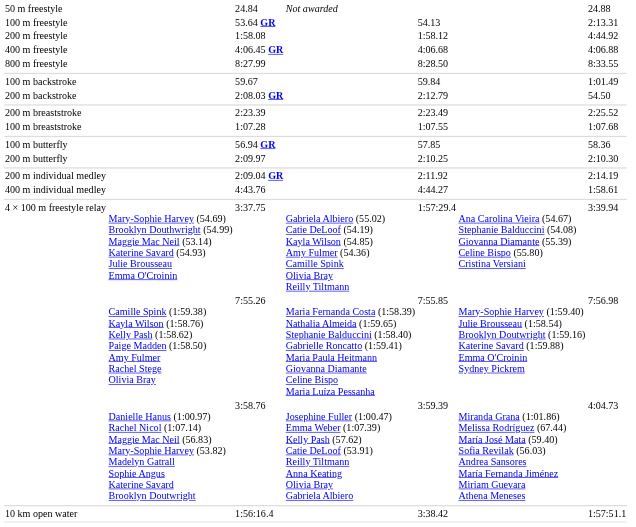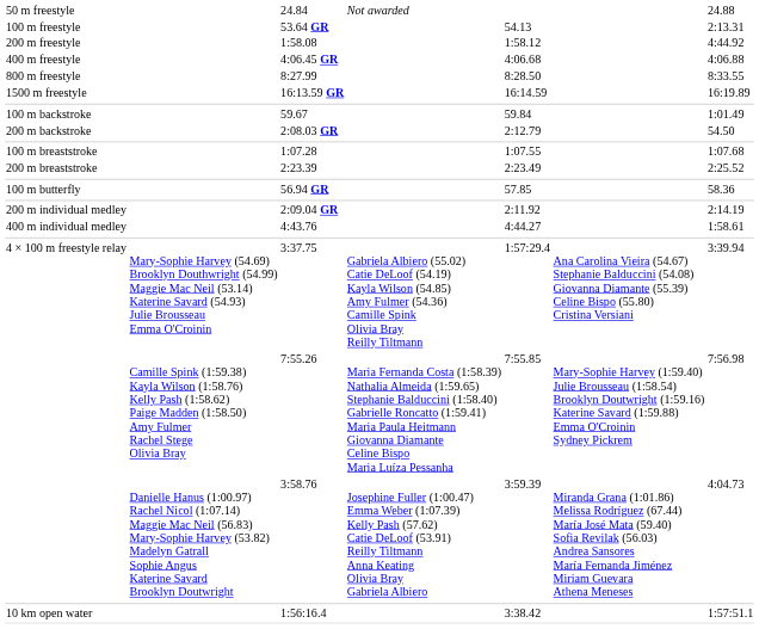+ row: 1500 m freestyle | 16:13.59 GR | 16:14.59 | 16:19.89
rows swapped: 1:07.28 <-> 2:23.39
- row: 200 m butterfly | 2:09.97 | 2:10.25 | 2:10.30
